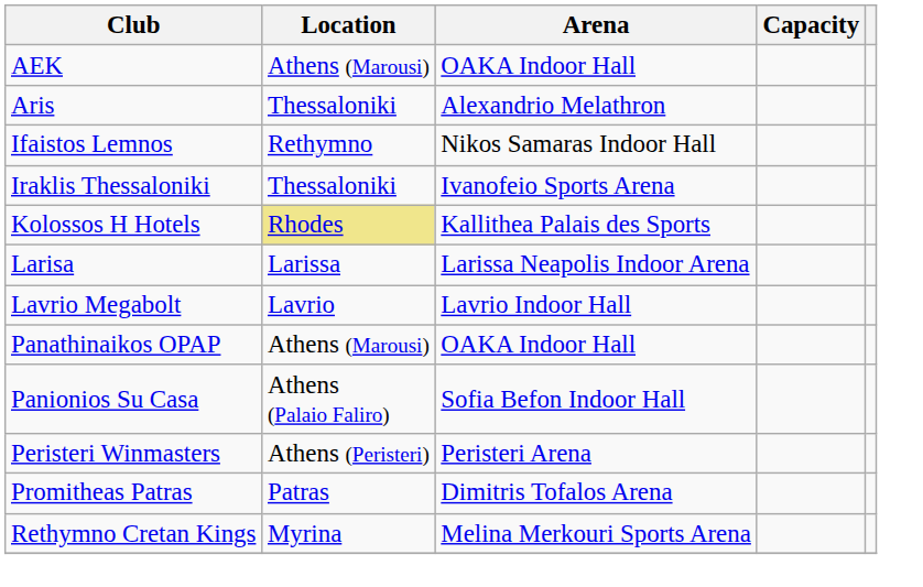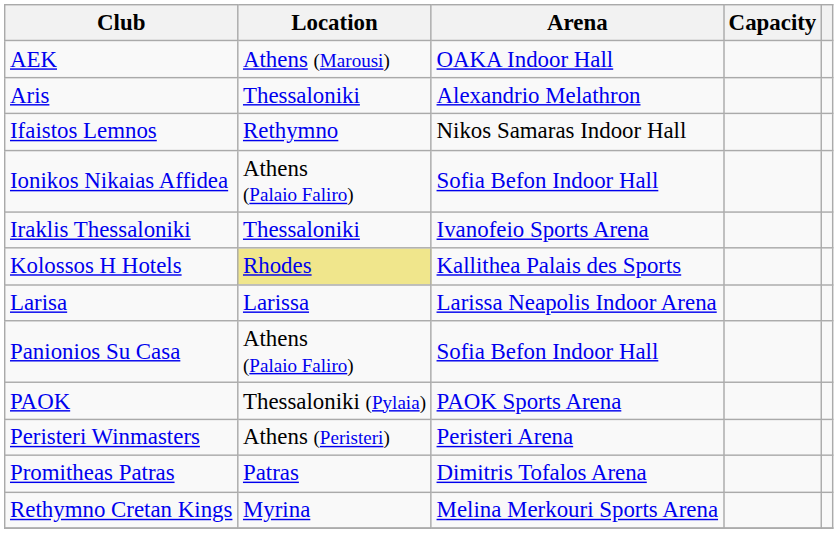+ row: Ionikos Nikaias Affidea | Athens (Palaio Faliro) | Sofia Befon Indoor Hall
- row: Lavrio Megabolt | Lavrio | Lavrio Indoor Hall
- row: Panathinaikos OPAP | Athens (Marousi) | OAKA Indoor Hall
+ row: PAOK | Thessaloniki (Pylaia) | PAOK Sports Arena
